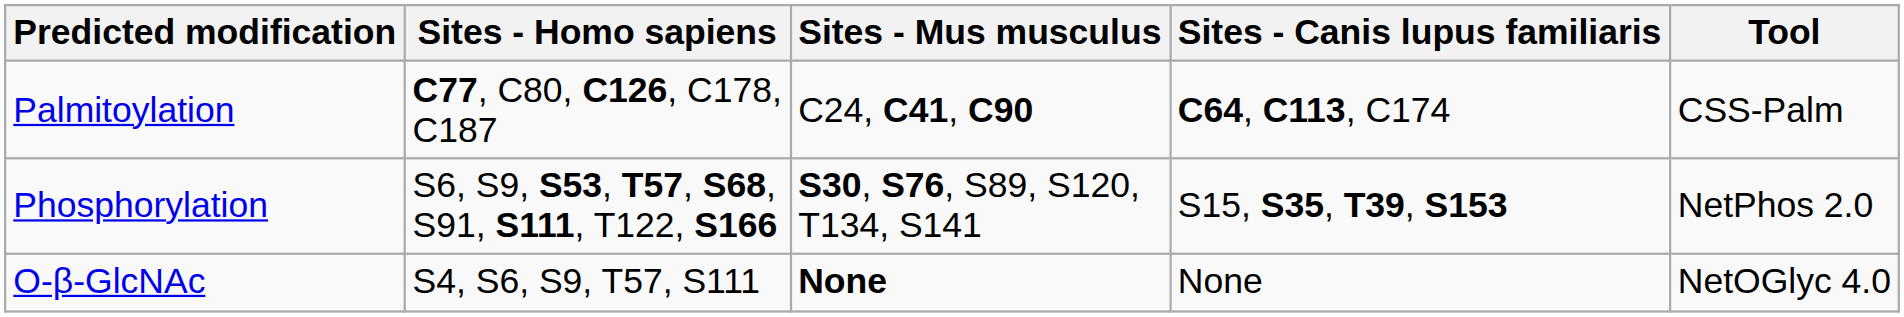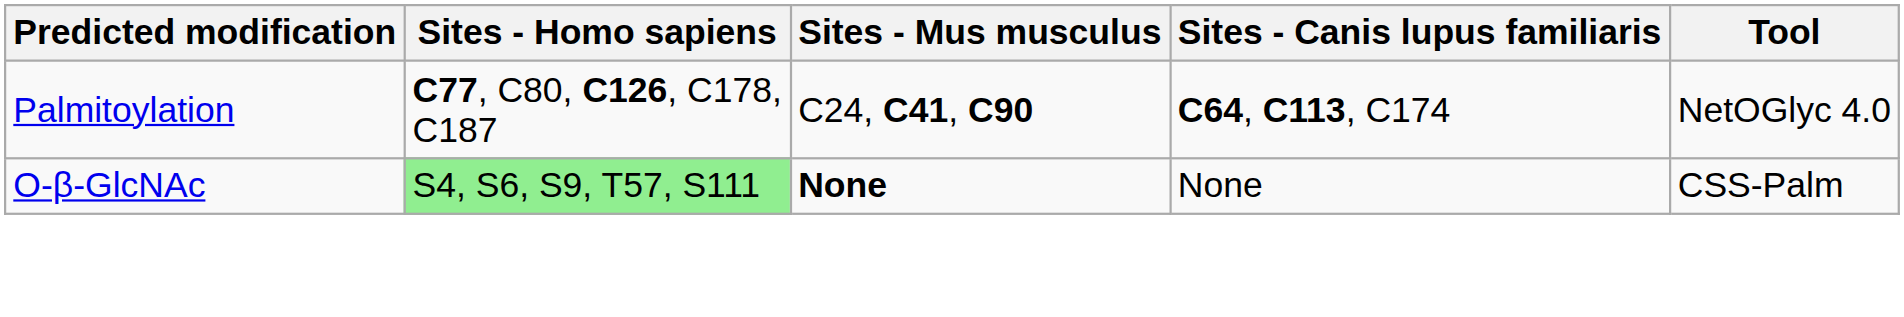Palmitoylation | Tool: CSS-Palm -> NetOGlyc 4.0
- row: Phosphorylation | S6, S9, S53, T57, S68, S91, S111, T122, S166 | S30, S76, S89, S120, T134, S141 | S15, S35, T39, S153 | NetPhos 2.0
O-β-GlcNAc | Sites - Homo sapiens: no background -> lightgreen background
O-β-GlcNAc | Tool: NetOGlyc 4.0 -> CSS-Palm
